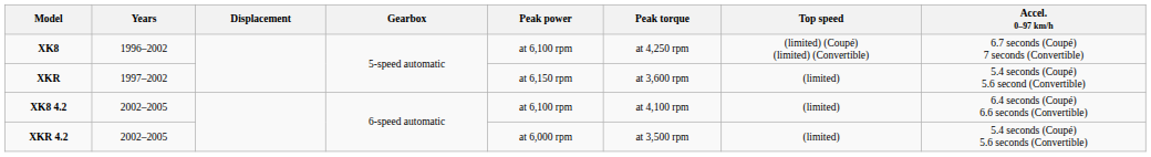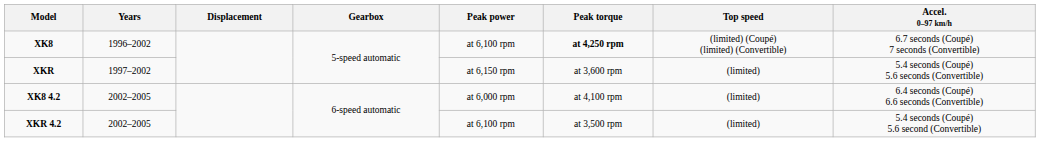XK8 | Peak torque: normal -> bold
XKR | Accel. 0–97 km/h: 5.4 seconds (Coupé) 5.6 second (Convertible) -> 5.4 seconds (Coupé) 5.6 seconds (Convertible)
XK8 4.2 | Peak power: at 6,100 rpm -> at 6,000 rpm
XKR 4.2 | Peak power: at 6,000 rpm -> at 6,100 rpm
XKR 4.2 | Accel. 0–97 km/h: 5.4 seconds (Coupé) 5.6 seconds (Convertible) -> 5.4 seconds (Coupé) 5.6 second (Convertible)
